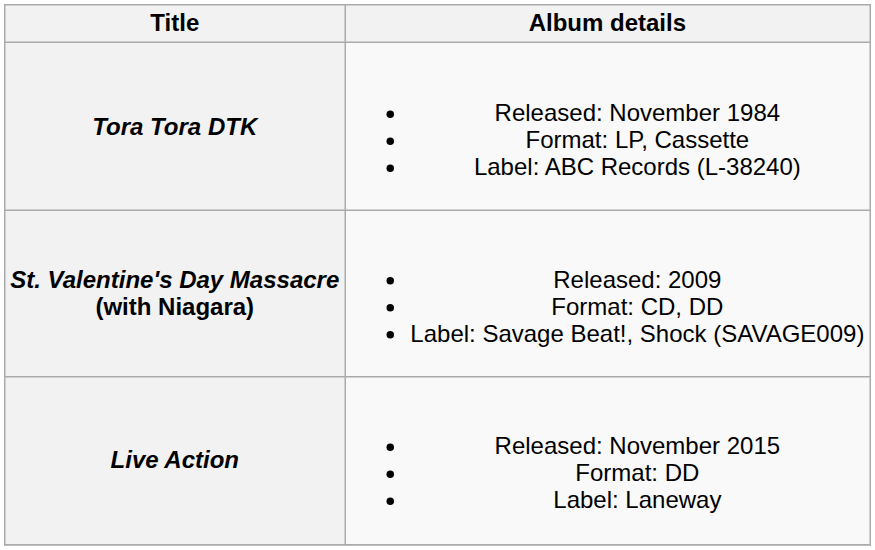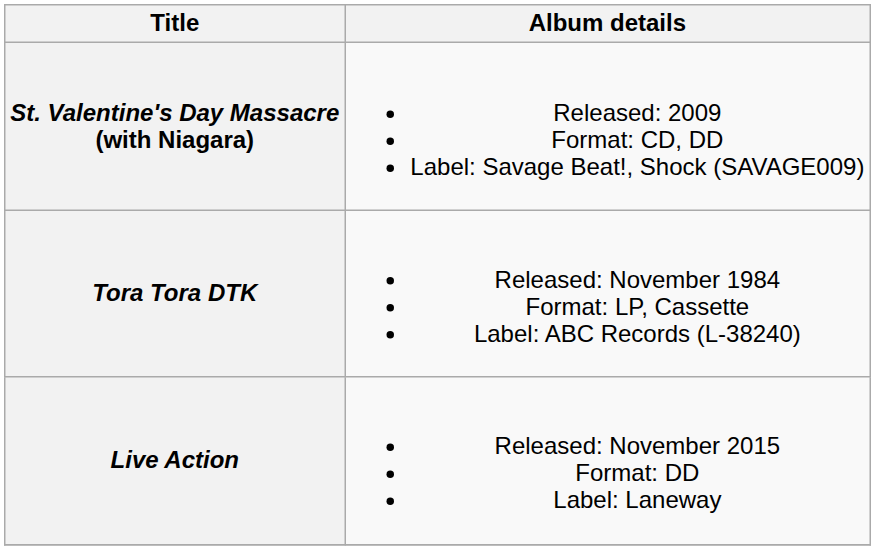rows swapped: Tora Tora DTK <-> St. Valentine's Day Massacre (with Niagara)
